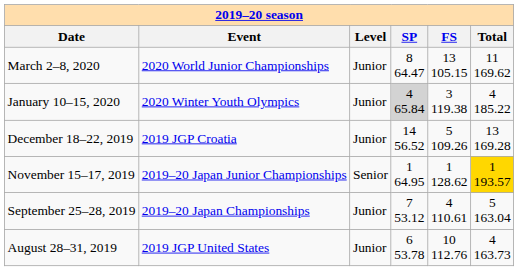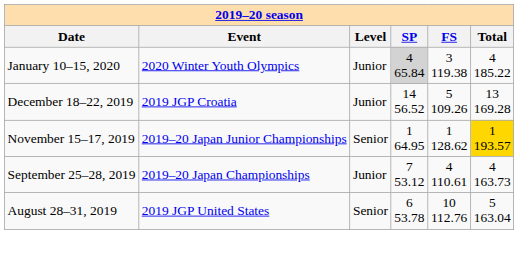- row: March 2–8, 2020 | 2020 World Junior Championships | Junior | 8 64.47 | 13 105.15 | 11 169.62
September 25–28, 2019 | Total: 5 163.04 -> 4 163.73
August 28–31, 2019 | Level: Junior -> Senior
August 28–31, 2019 | Total: 4 163.73 -> 5 163.04
